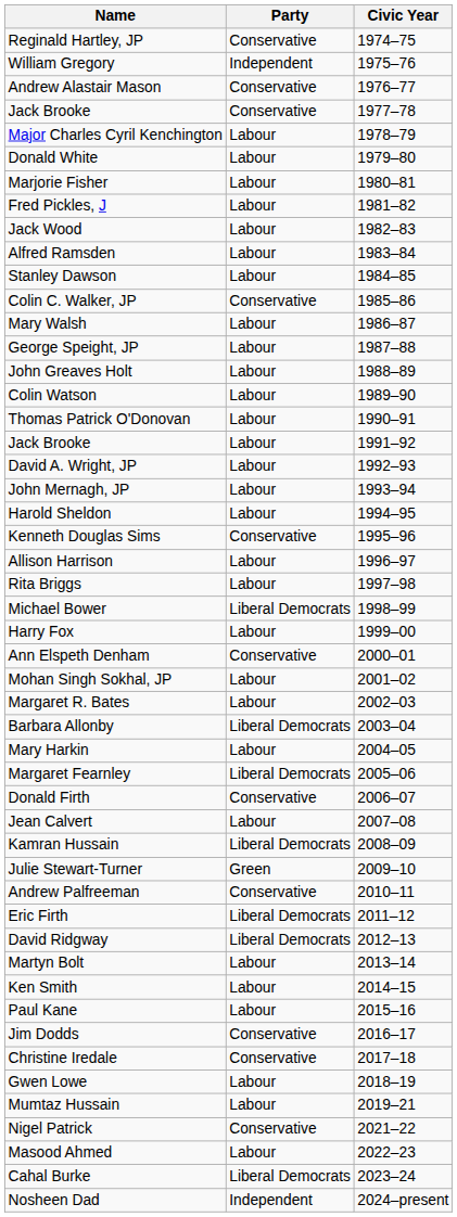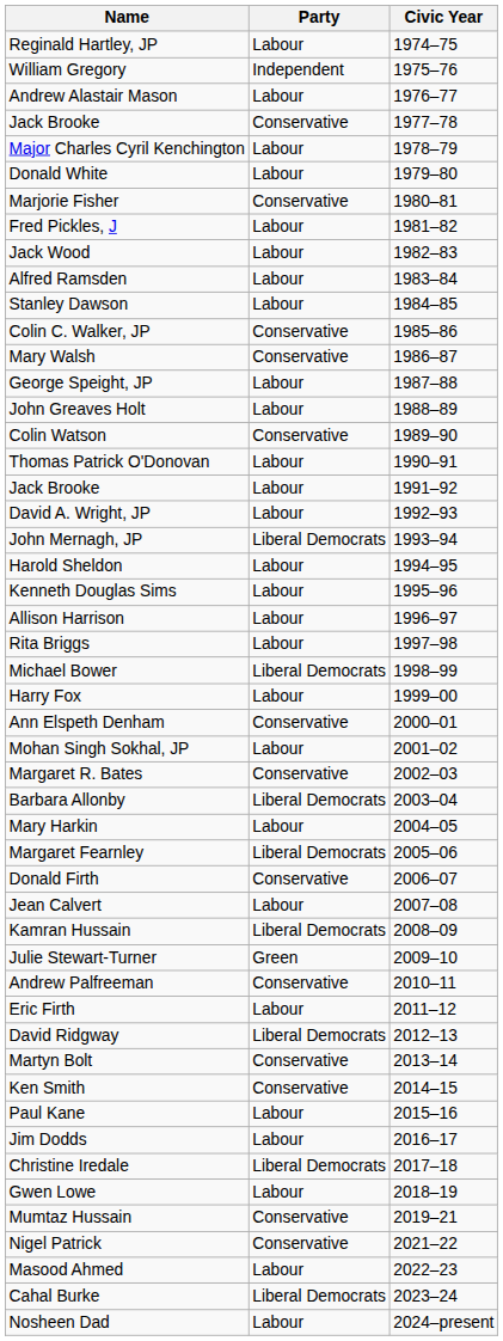Reginald Hartley, JP | Party: Conservative -> Labour
Andrew Alastair Mason | Party: Conservative -> Labour
Marjorie Fisher | Party: Labour -> Conservative
Mary Walsh | Party: Labour -> Conservative
Colin Watson | Party: Labour -> Conservative
John Mernagh, JP | Party: Labour -> Liberal Democrats
Kenneth Douglas Sims | Party: Conservative -> Labour
Margaret R. Bates | Party: Labour -> Conservative
Eric Firth | Party: Liberal Democrats -> Labour
Martyn Bolt | Party: Labour -> Conservative
Ken Smith | Party: Labour -> Conservative
Jim Dodds | Party: Conservative -> Labour
Christine Iredale | Party: Conservative -> Liberal Democrats
Mumtaz Hussain | Party: Labour -> Conservative
Nosheen Dad | Party: Independent -> Labour
